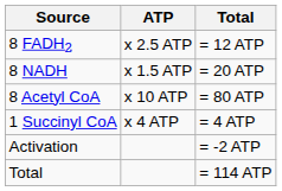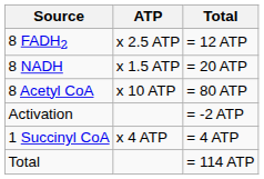rows swapped: 1 Succinyl CoA <-> Activation
